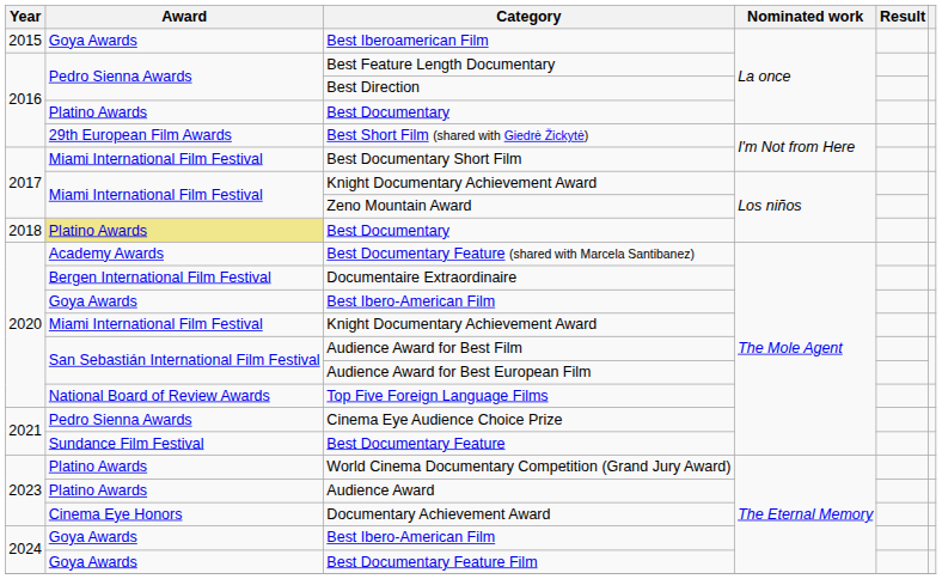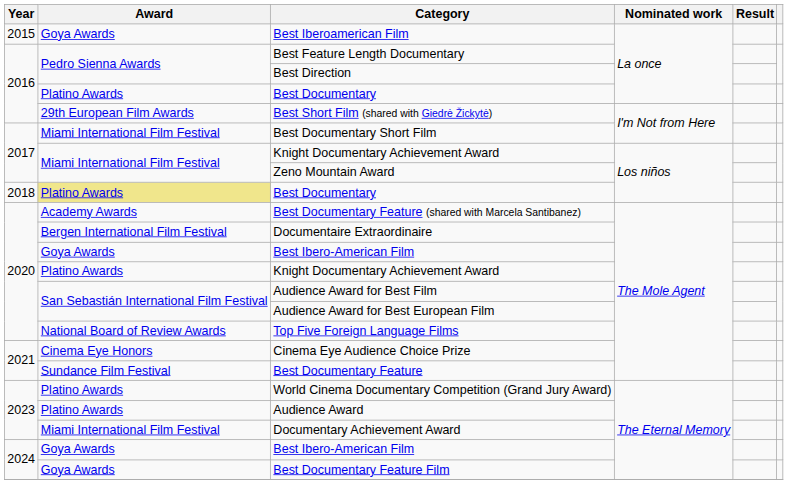2020 / Knight Documentary Achievement Award | Award: Miami International Film Festival -> Platino Awards
Cinema Eye Audience Choice Prize | Award: Pedro Sienna Awards -> Cinema Eye Honors
Documentary Achievement Award | Award: Cinema Eye Honors -> Miami International Film Festival
